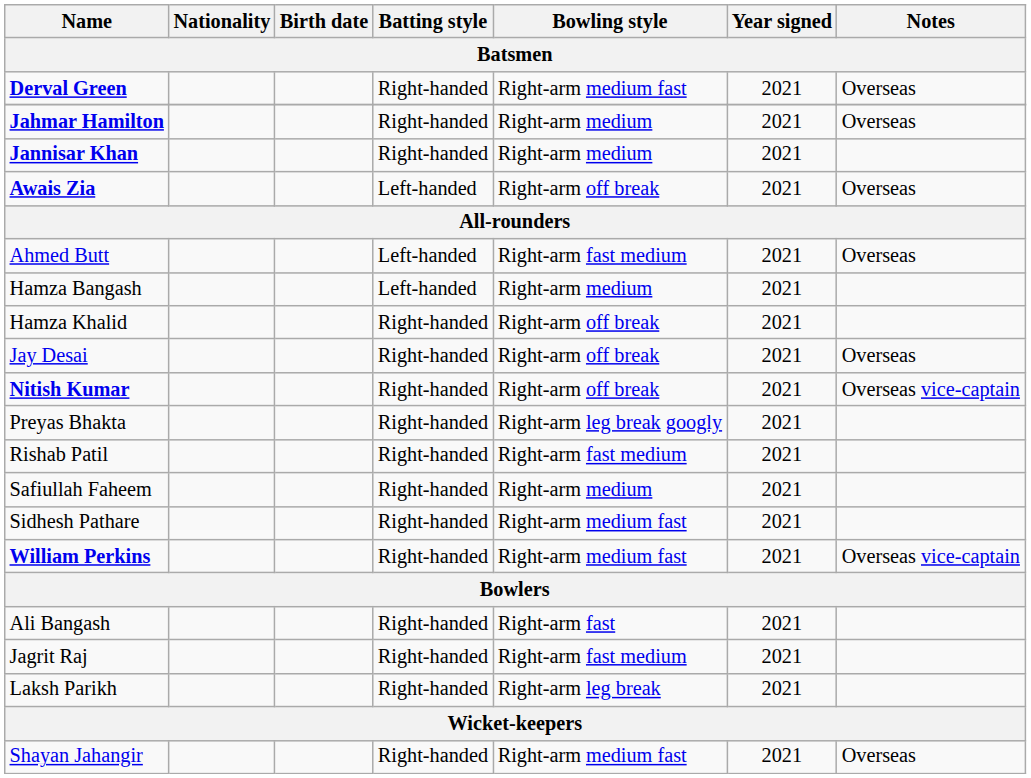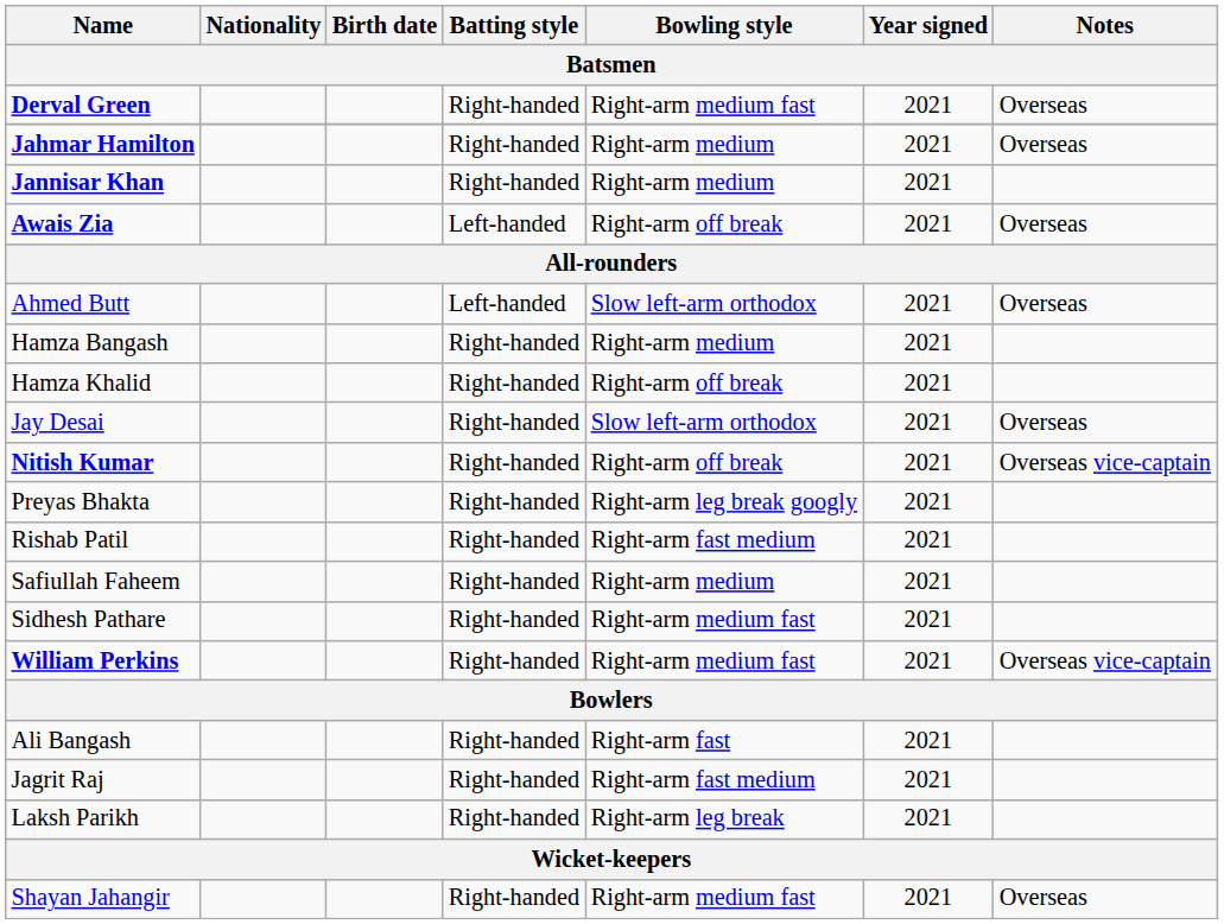Ahmed Butt | Bowling style: Right-arm fast medium -> Slow left-arm orthodox
Hamza Bangash | Batting style: Left-handed -> Right-handed
Jay Desai | Bowling style: Right-arm off break -> Slow left-arm orthodox
